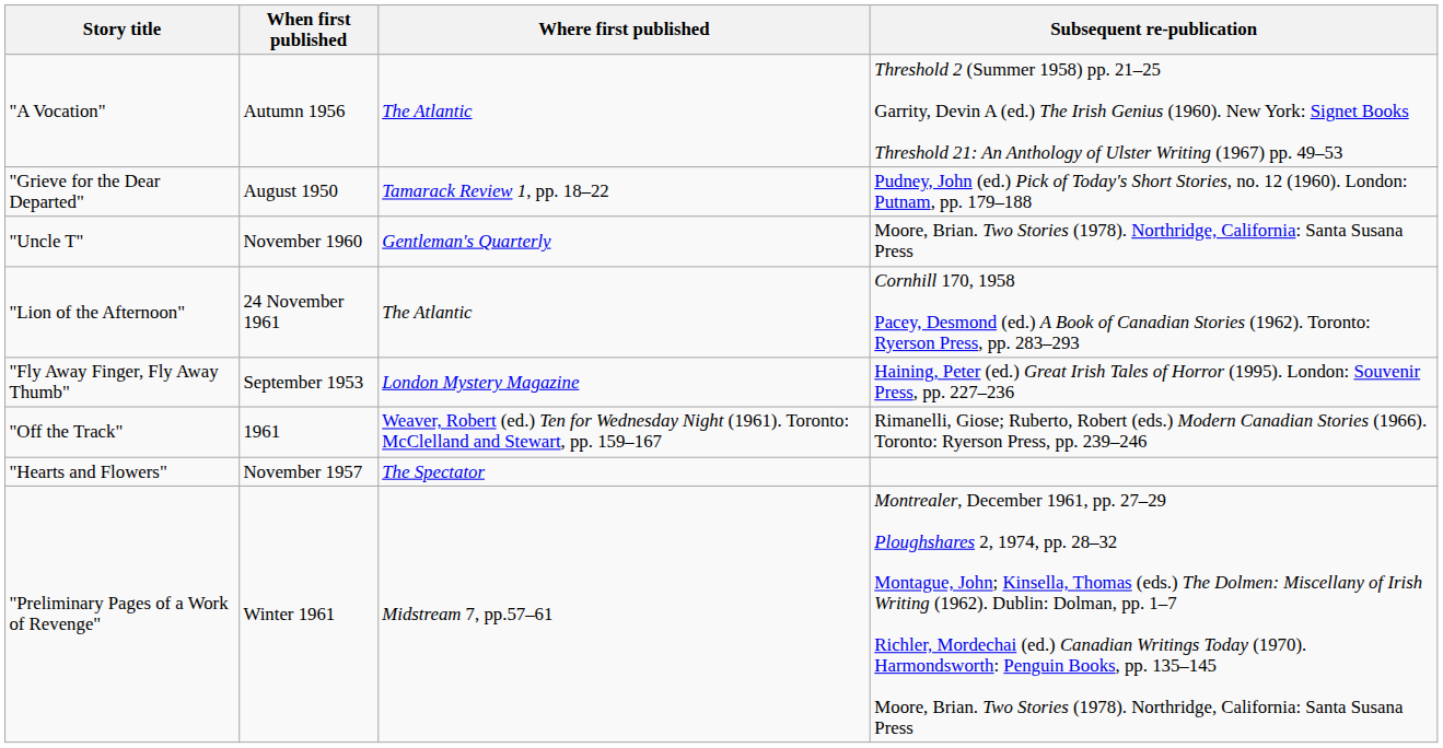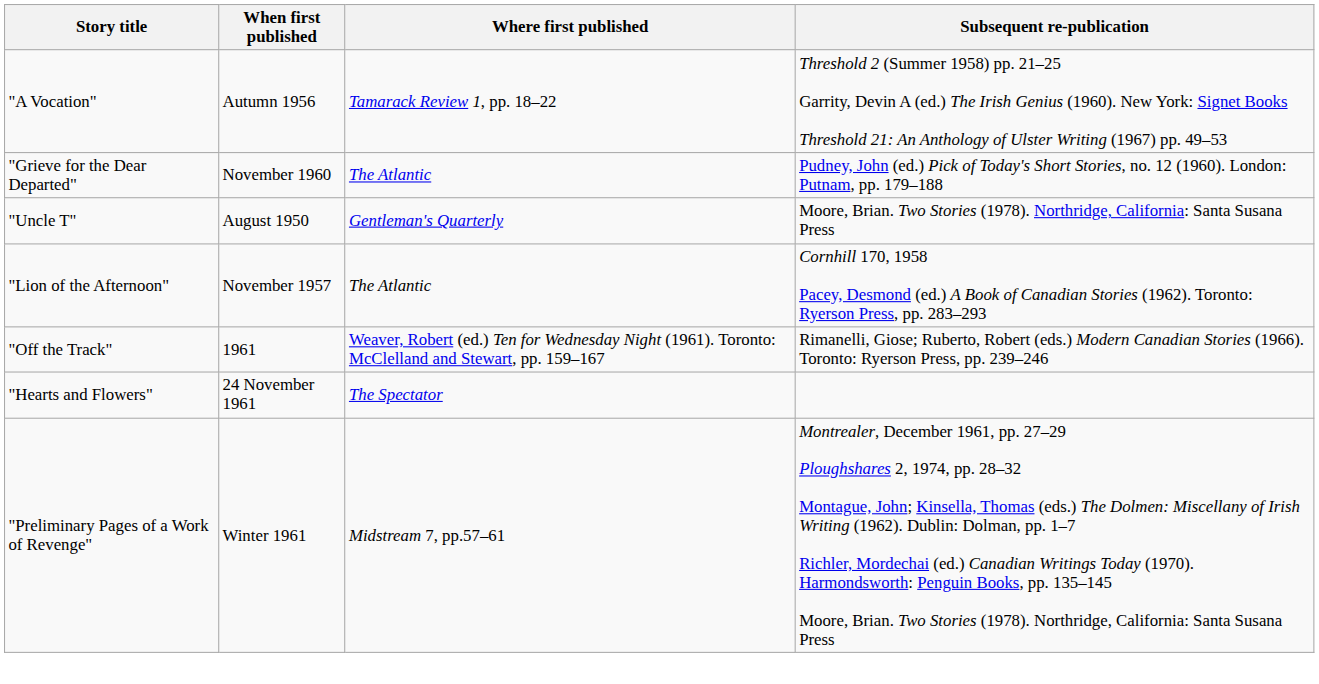"A Vocation" | Where first published: The Atlantic -> Tamarack Review 1, pp. 18–22
"Grieve for the Dear Departed" | When first published: August 1950 -> November 1960
"Grieve for the Dear Departed" | Where first published: Tamarack Review 1, pp. 18–22 -> The Atlantic
"Uncle T" | When first published: November 1960 -> August 1950
"Lion of the Afternoon" | When first published: 24 November 1961 -> November 1957
- row: "Fly Away Finger, Fly Away Thumb" | September 1953 | London Mystery Magazine | Haining, Peter (ed.) Great Irish Tales of Horror (1995). London: Souvenir Press, pp. 227–236
"Hearts and Flowers" | When first published: November 1957 -> 24 November 1961
